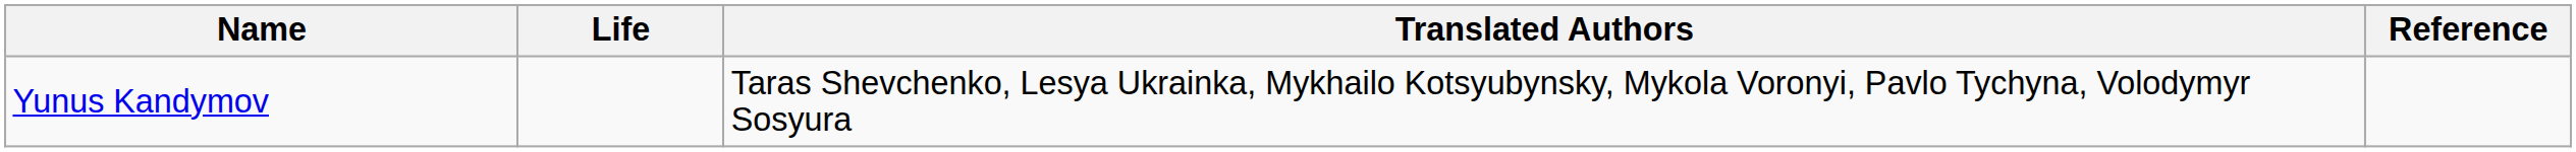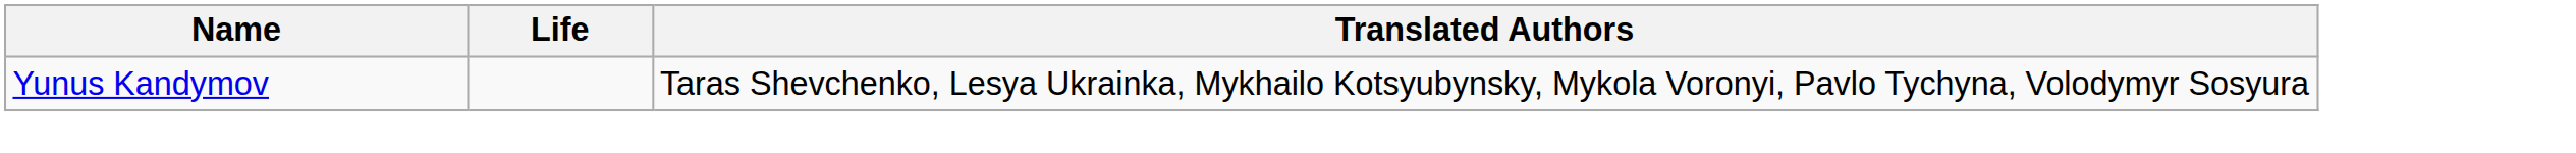- column: Reference
